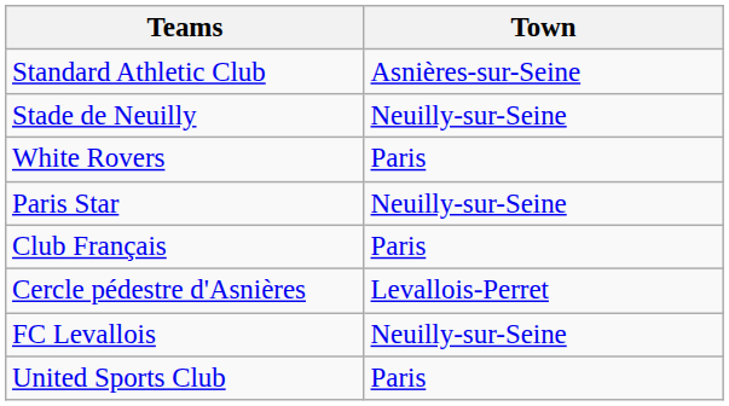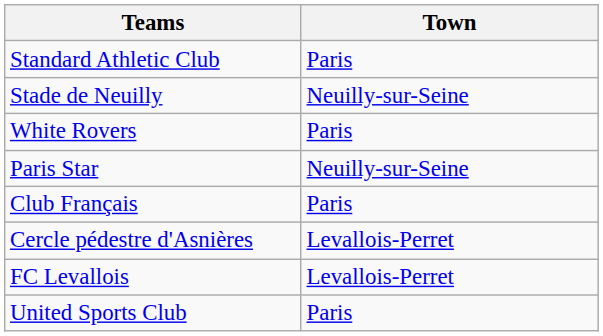Standard Athletic Club | Town: Asnières-sur-Seine -> Paris
FC Levallois | Town: Neuilly-sur-Seine -> Levallois-Perret
